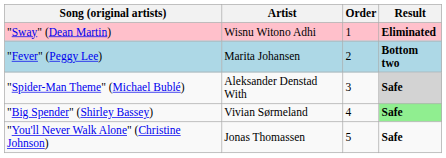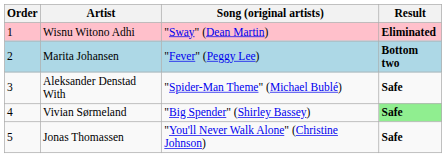columns swapped: Order <-> Song (original artists)
Aleksander Denstad With | Result: lightgrey background -> no background
